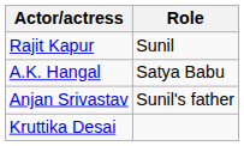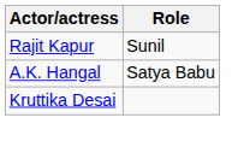- row: Anjan Srivastav | Sunil's father
